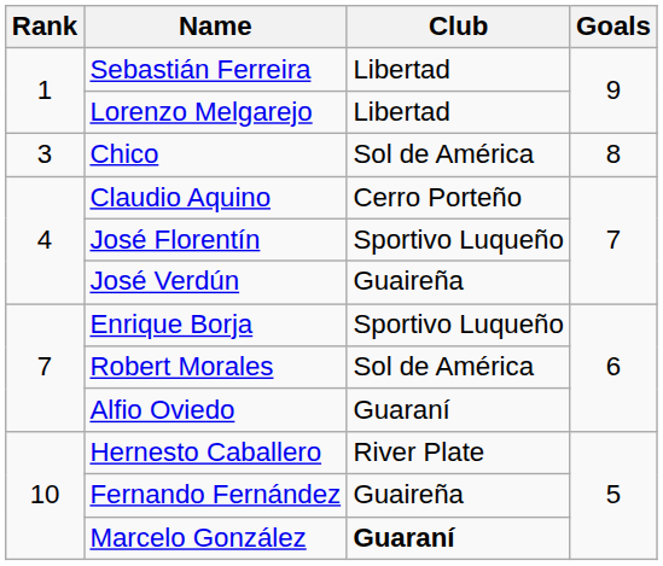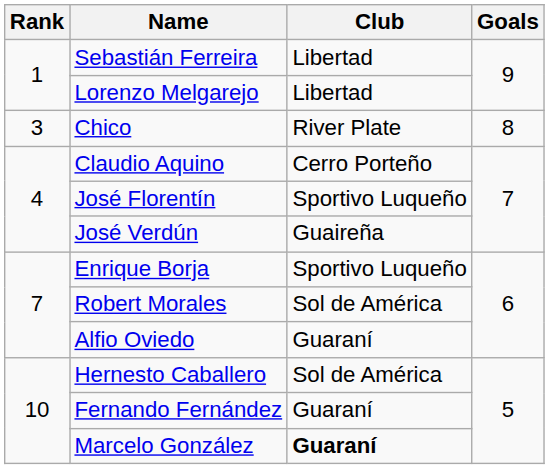Chico | Club: Sol de América -> River Plate
Hernesto Caballero | Club: River Plate -> Sol de América
Fernando Fernández | Club: Guaireña -> Guaraní
